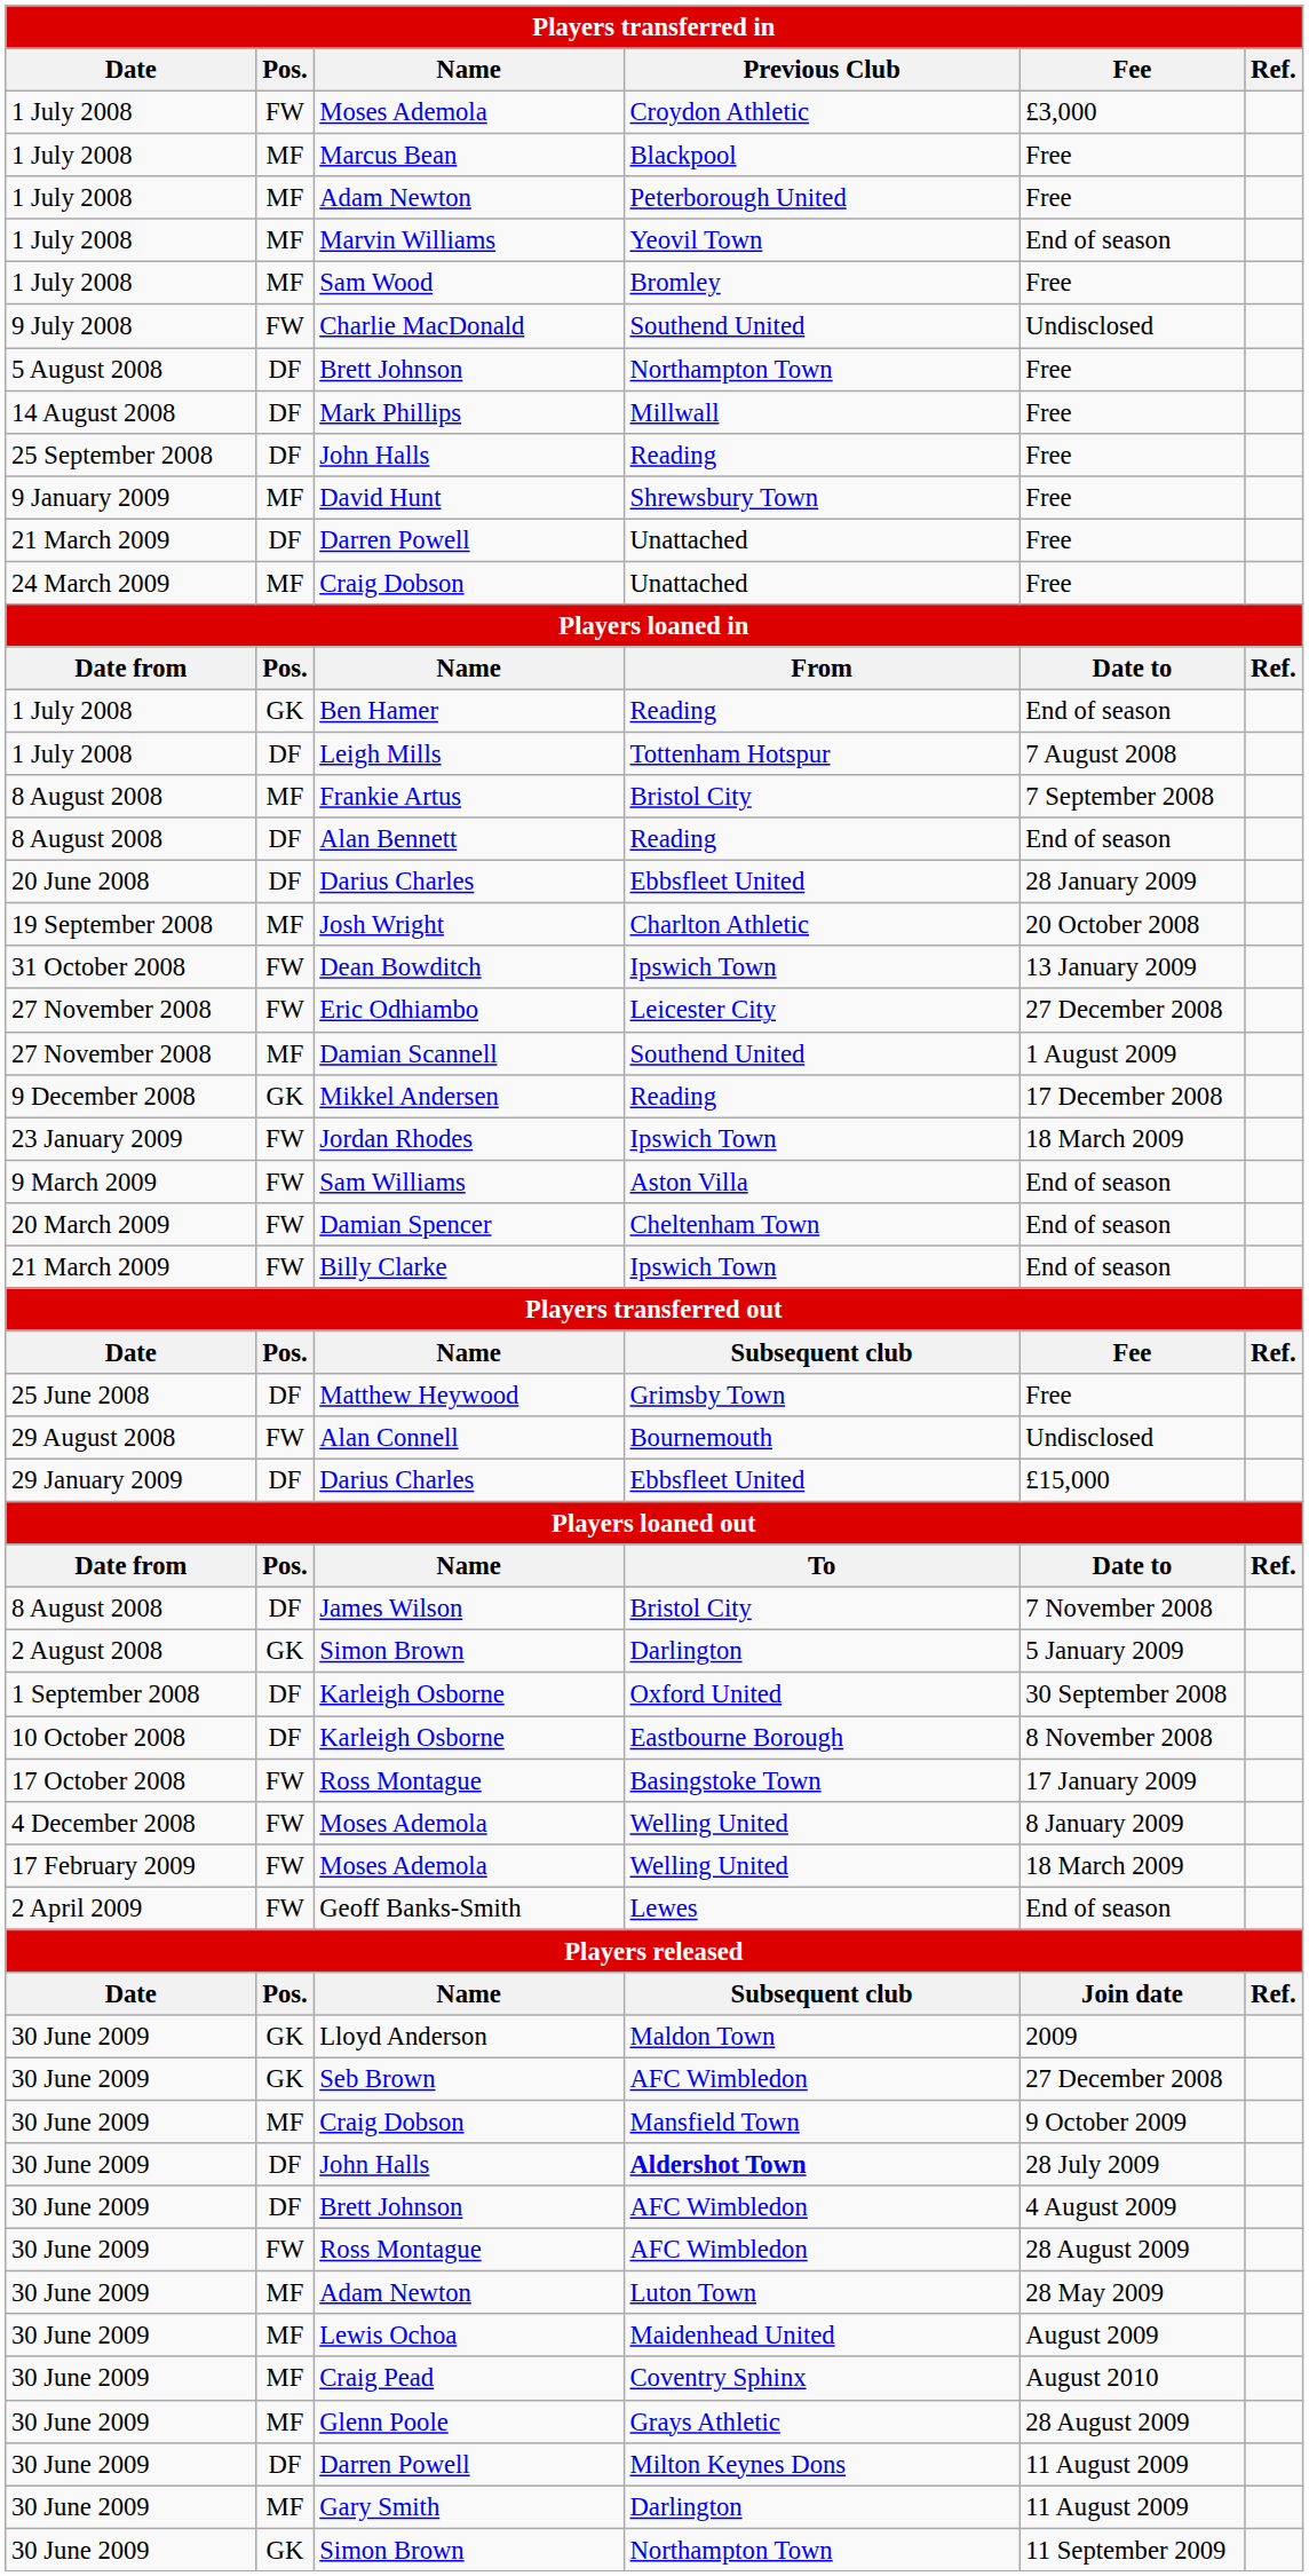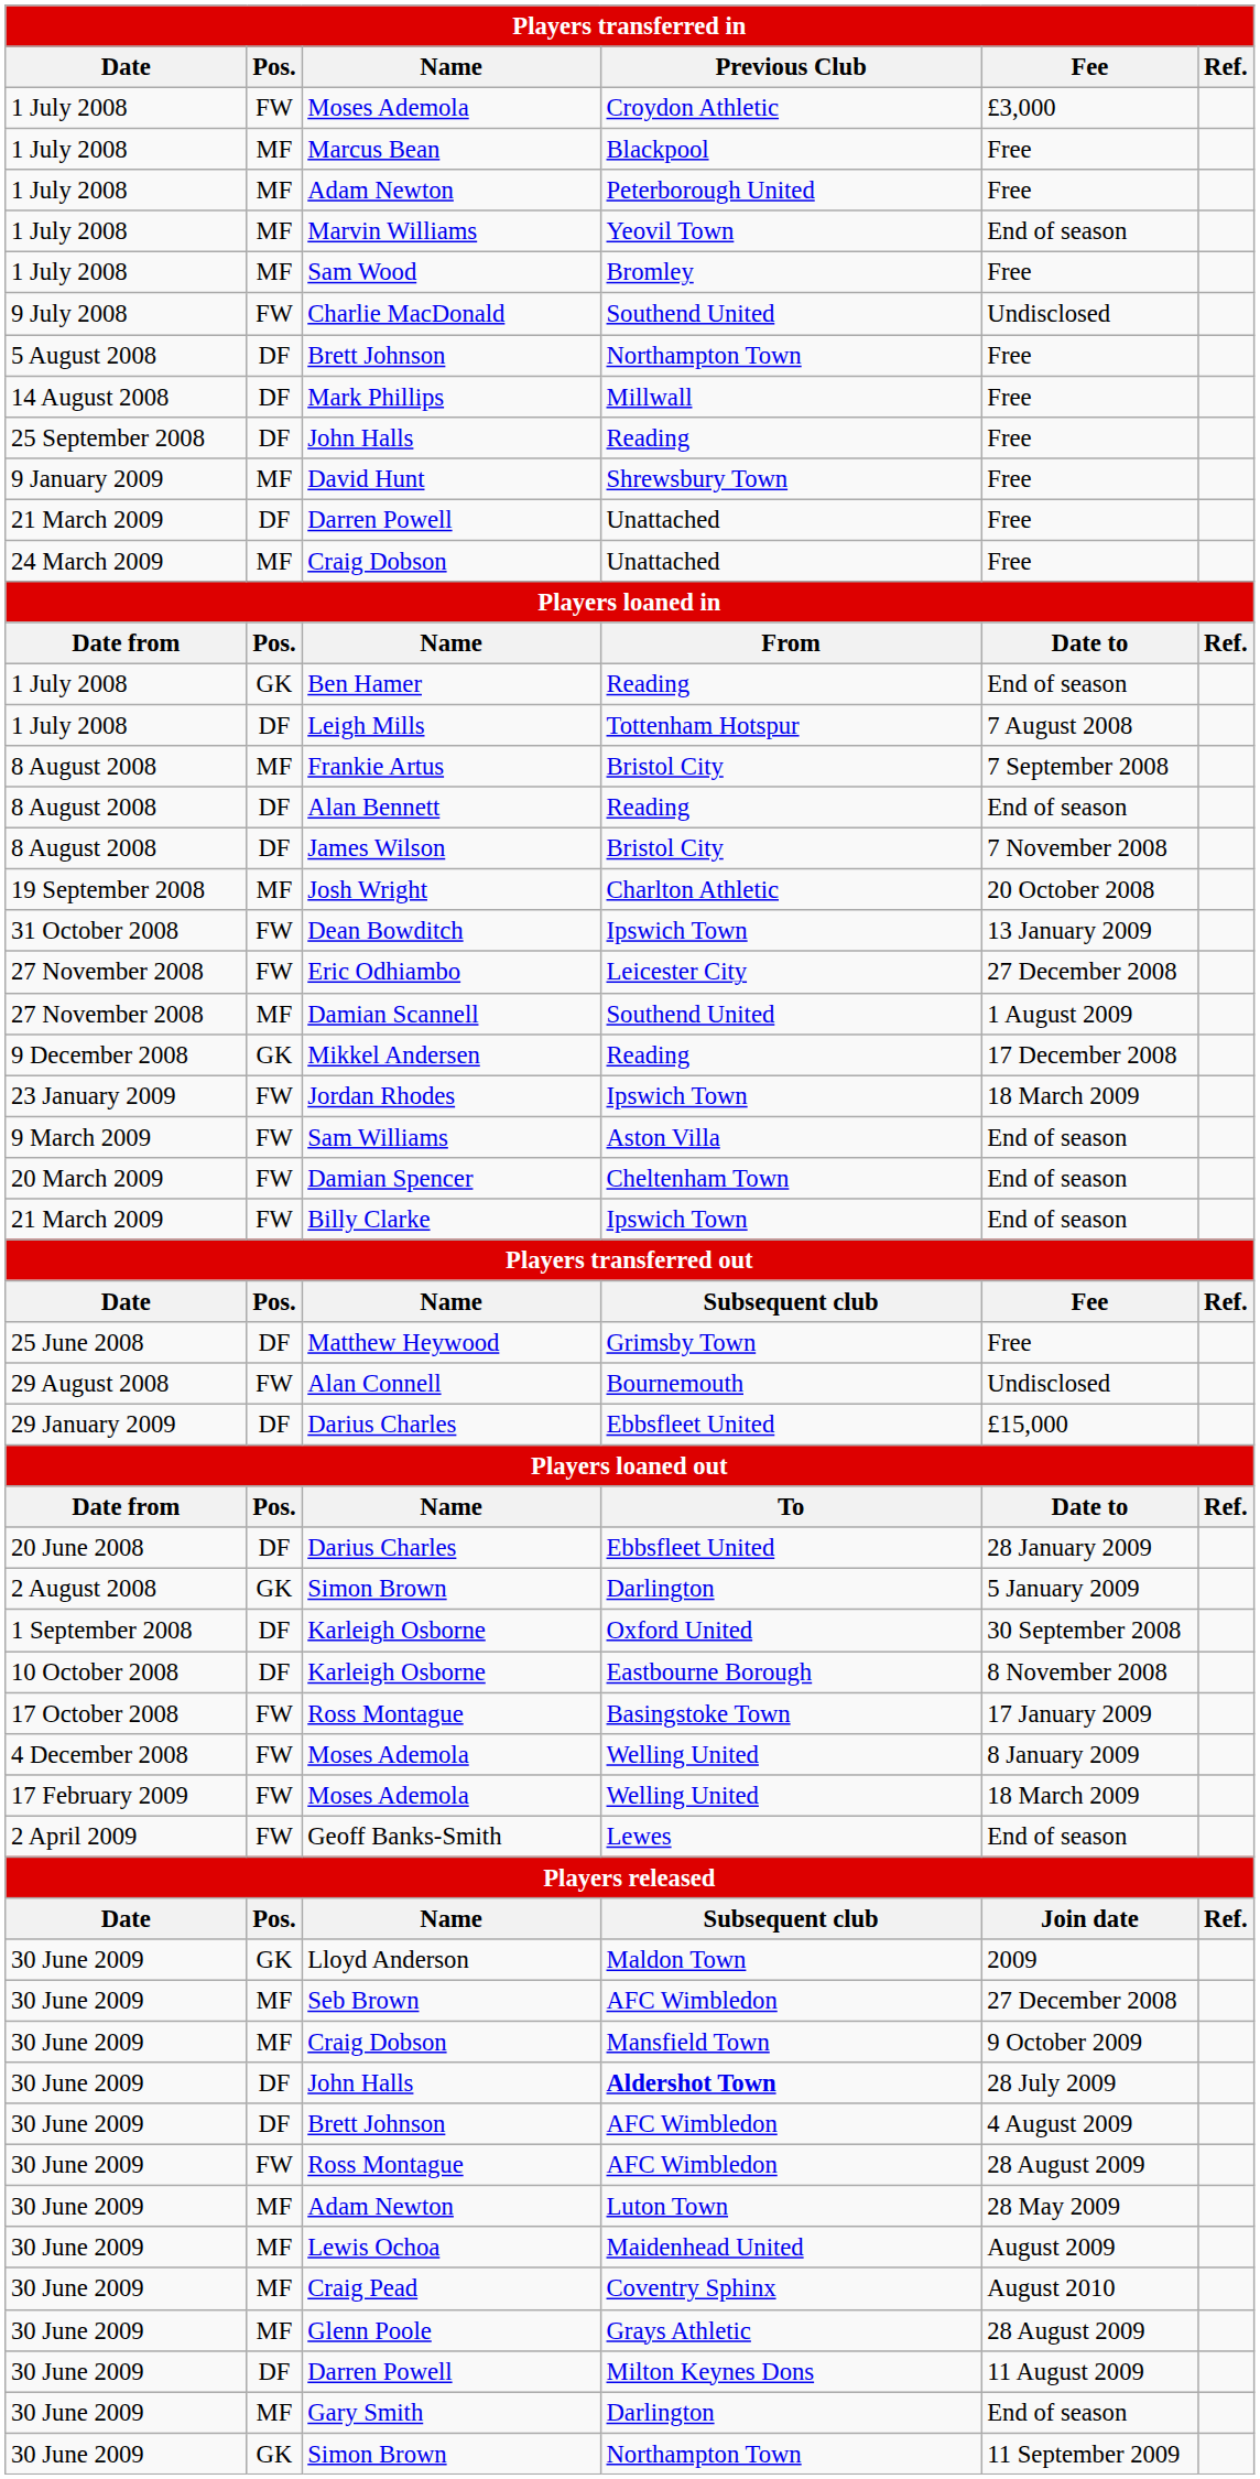rows swapped: James Wilson <-> 20 June 2008 / Darius Charles
Seb Brown | Pos.: GK -> MF
Gary Smith | Fee: 11 August 2009 -> End of season
